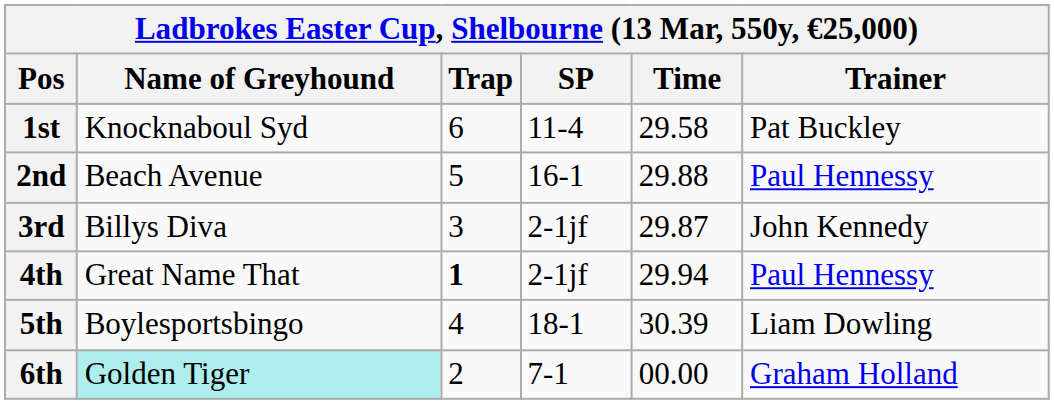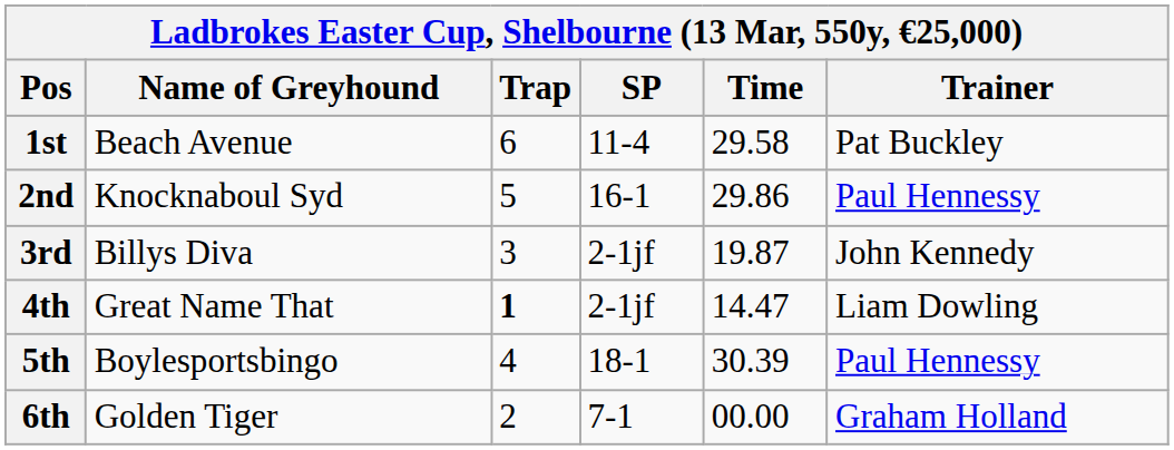1st | Name of Greyhound: Knocknaboul Syd -> Beach Avenue
2nd | Name of Greyhound: Beach Avenue -> Knocknaboul Syd
2nd | Time: 29.88 -> 29.86
3rd | Time: 29.87 -> 19.87
4th | Time: 29.94 -> 14.47
4th | Trainer: Paul Hennessy -> Liam Dowling
5th | Trainer: Liam Dowling -> Paul Hennessy
6th | Name of Greyhound: paleturquoise background -> no background
